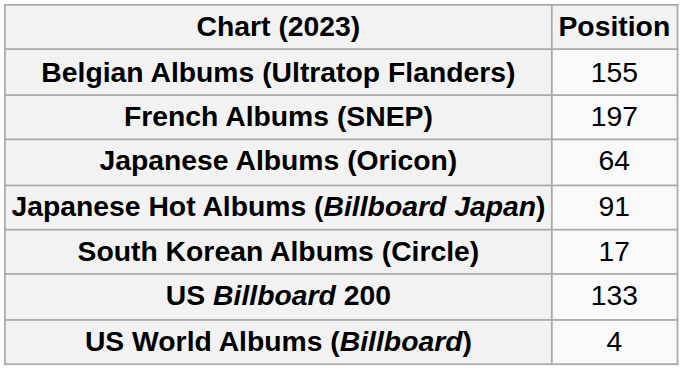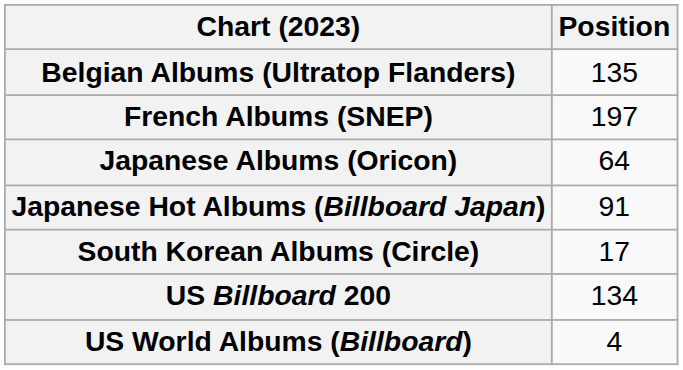Belgian Albums (Ultratop Flanders) | Position: 155 -> 135
US Billboard 200 | Position: 133 -> 134
